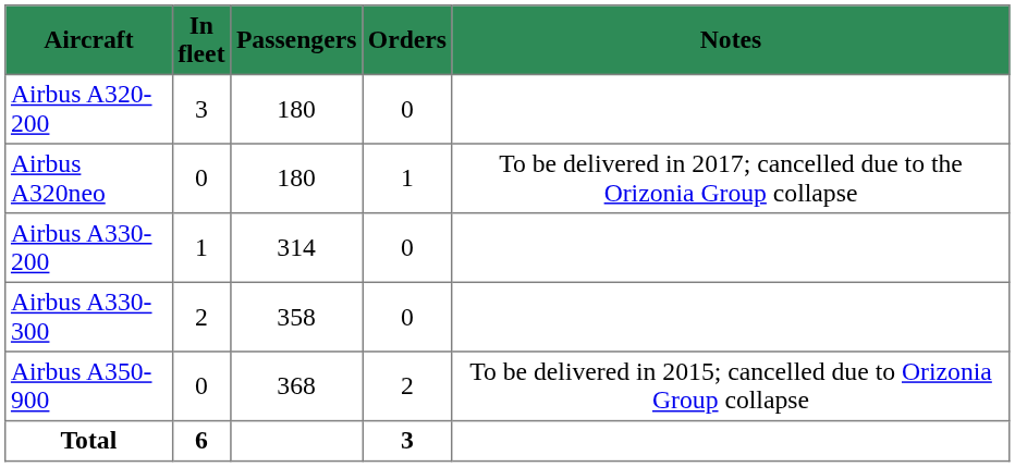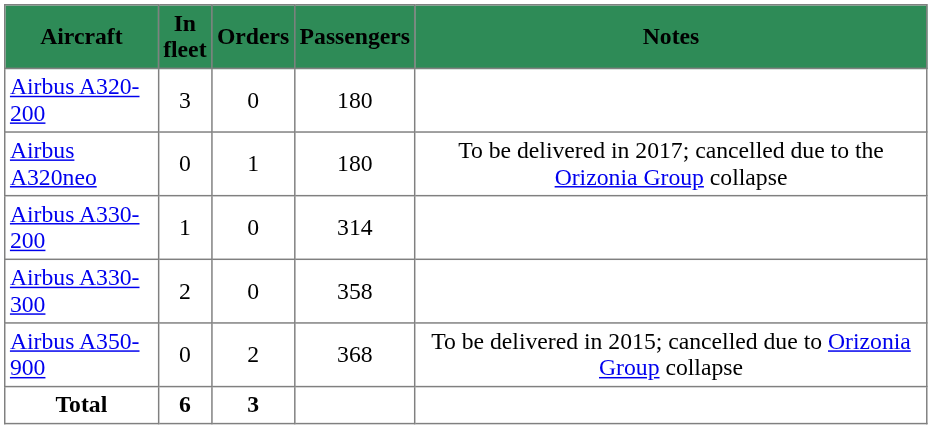columns swapped: Orders <-> Passengers
